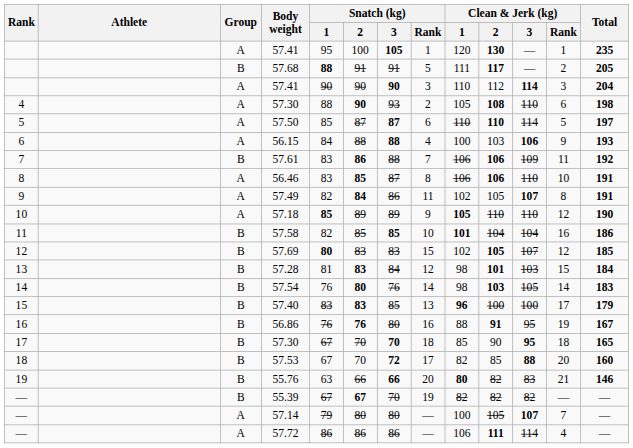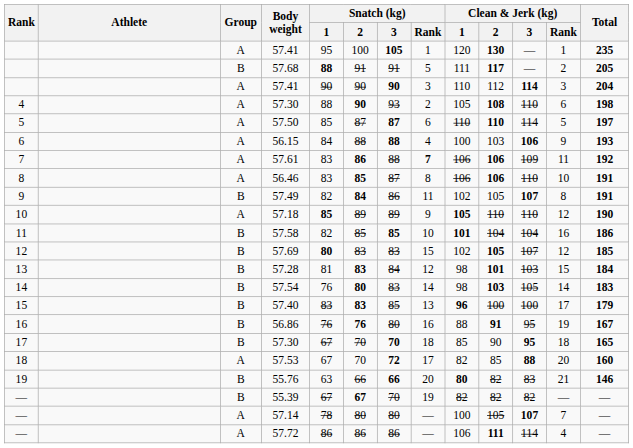57.61 | Group: B -> A
57.61 | Snatch (kg) / Rank: normal -> bold
57.49 | Group: A -> B
57.54 | Snatch (kg) / 3: 76 -> 83
57.53 | Group: B -> A
57.14 | Snatch (kg) / 1: 79 -> 78
